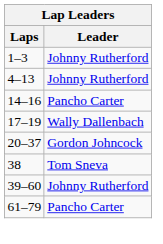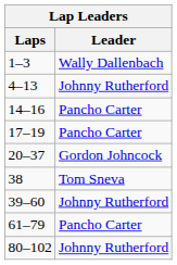1–3 | Leader: Johnny Rutherford -> Wally Dallenbach
17–19 | Leader: Wally Dallenbach -> Pancho Carter
+ row: 80–102 | Johnny Rutherford
